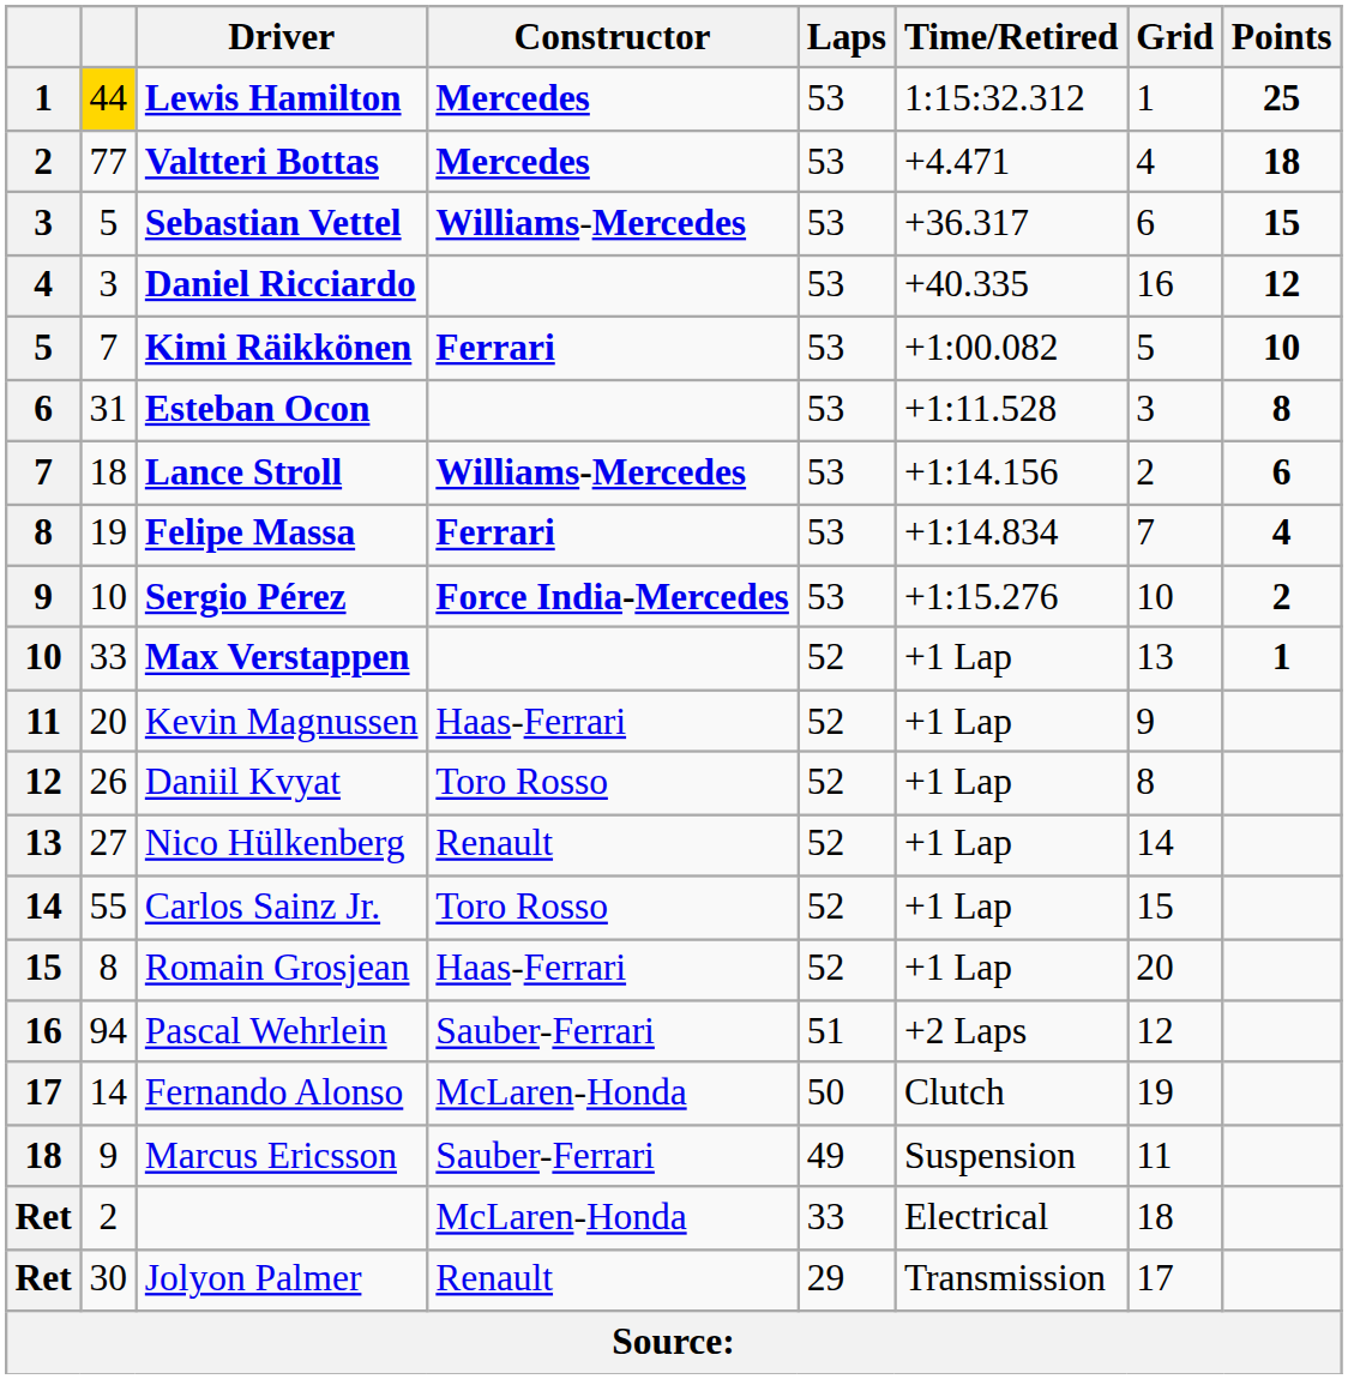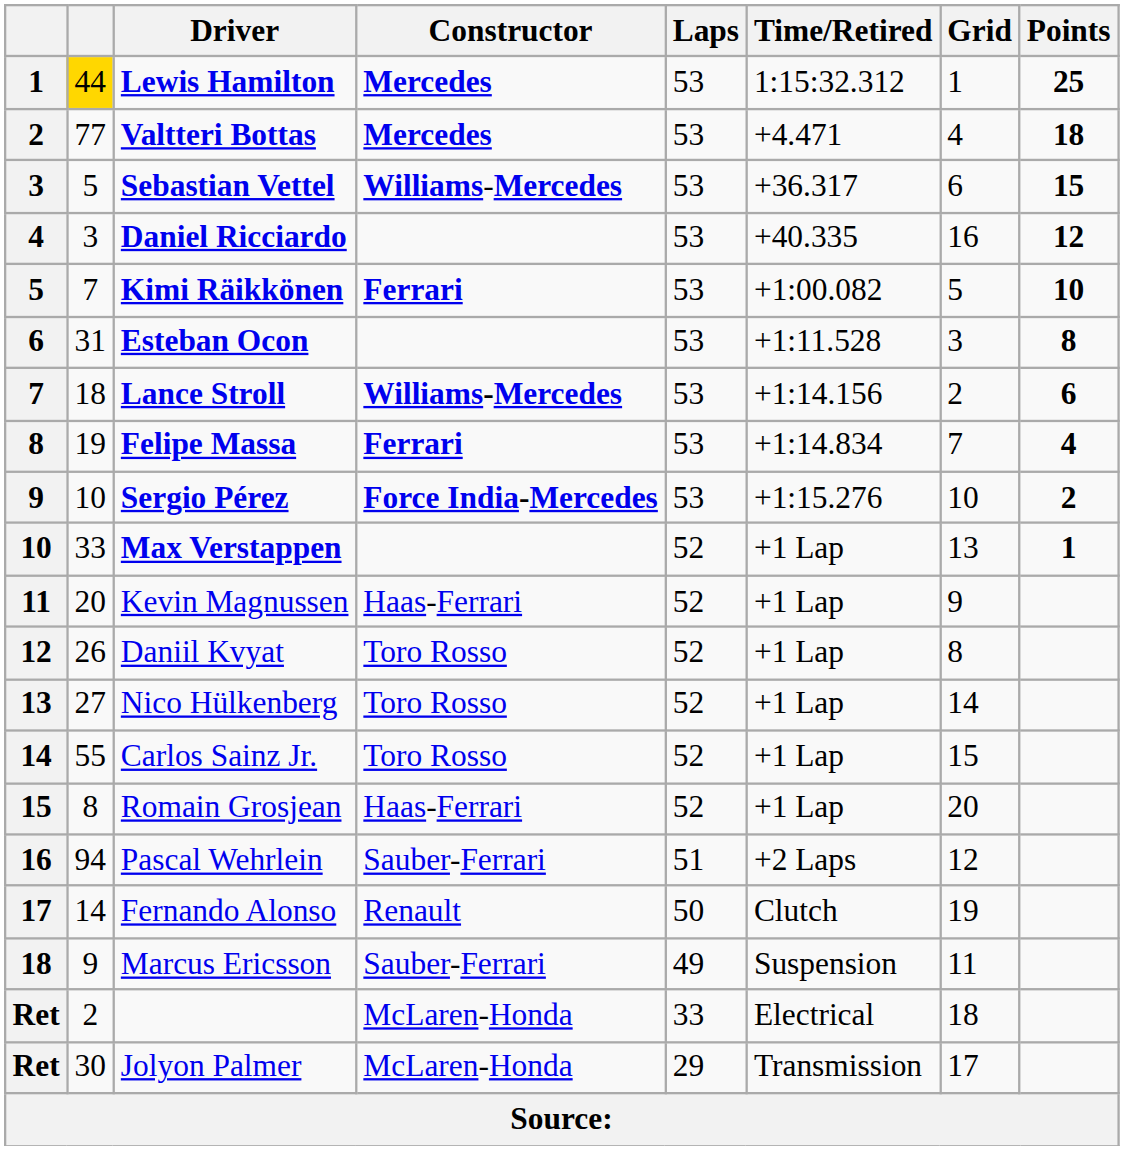Nico Hülkenberg | Constructor: Renault -> Toro Rosso
Fernando Alonso | Constructor: McLaren-Honda -> Renault
Jolyon Palmer | Constructor: Renault -> McLaren-Honda
